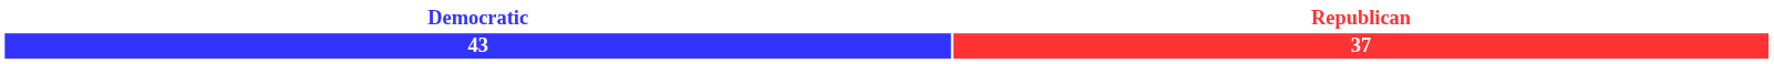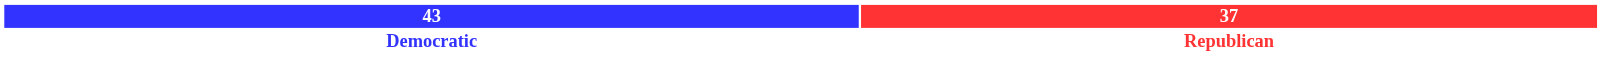rows swapped: 43 <-> Democratic
